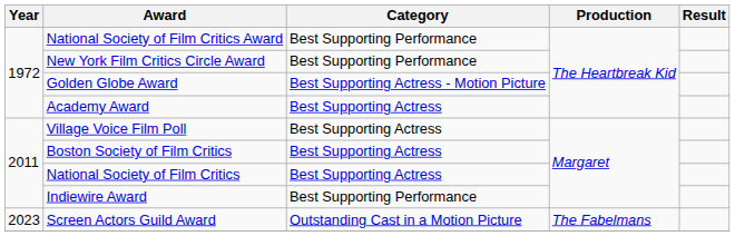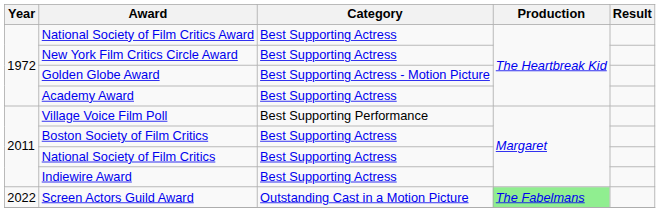National Society of Film Critics Award | Category: Best Supporting Performance -> Best Supporting Actress
New York Film Critics Circle Award | Category: Best Supporting Performance -> Best Supporting Actress
Village Voice Film Poll | Category: Best Supporting Actress -> Best Supporting Performance
Indiewire Award | Category: Best Supporting Performance -> Best Supporting Actress
Screen Actors Guild Award | Year: 2023 -> 2022
Screen Actors Guild Award | Production: no background -> lightgreen background
